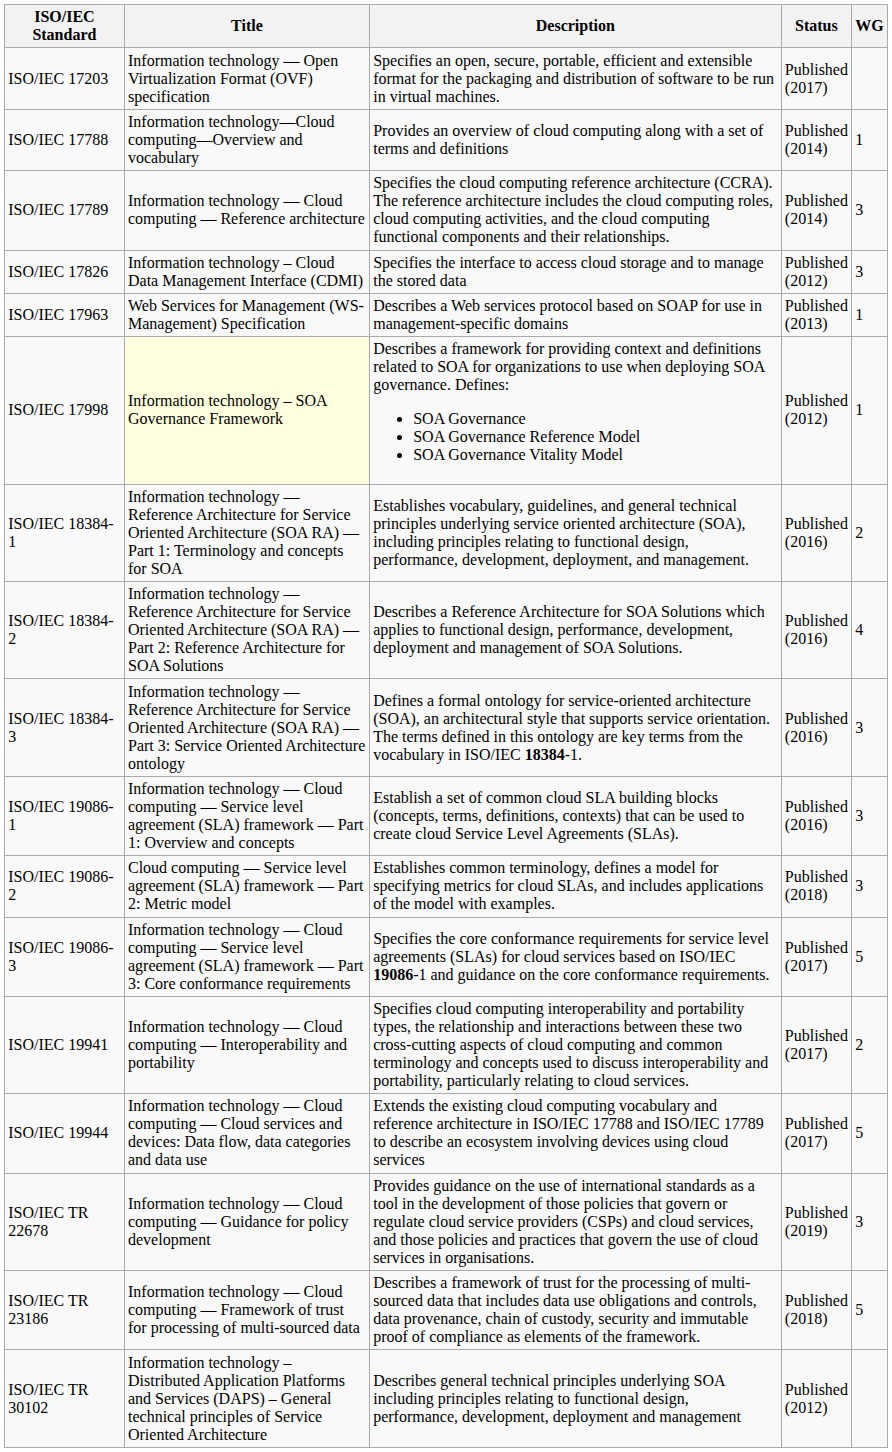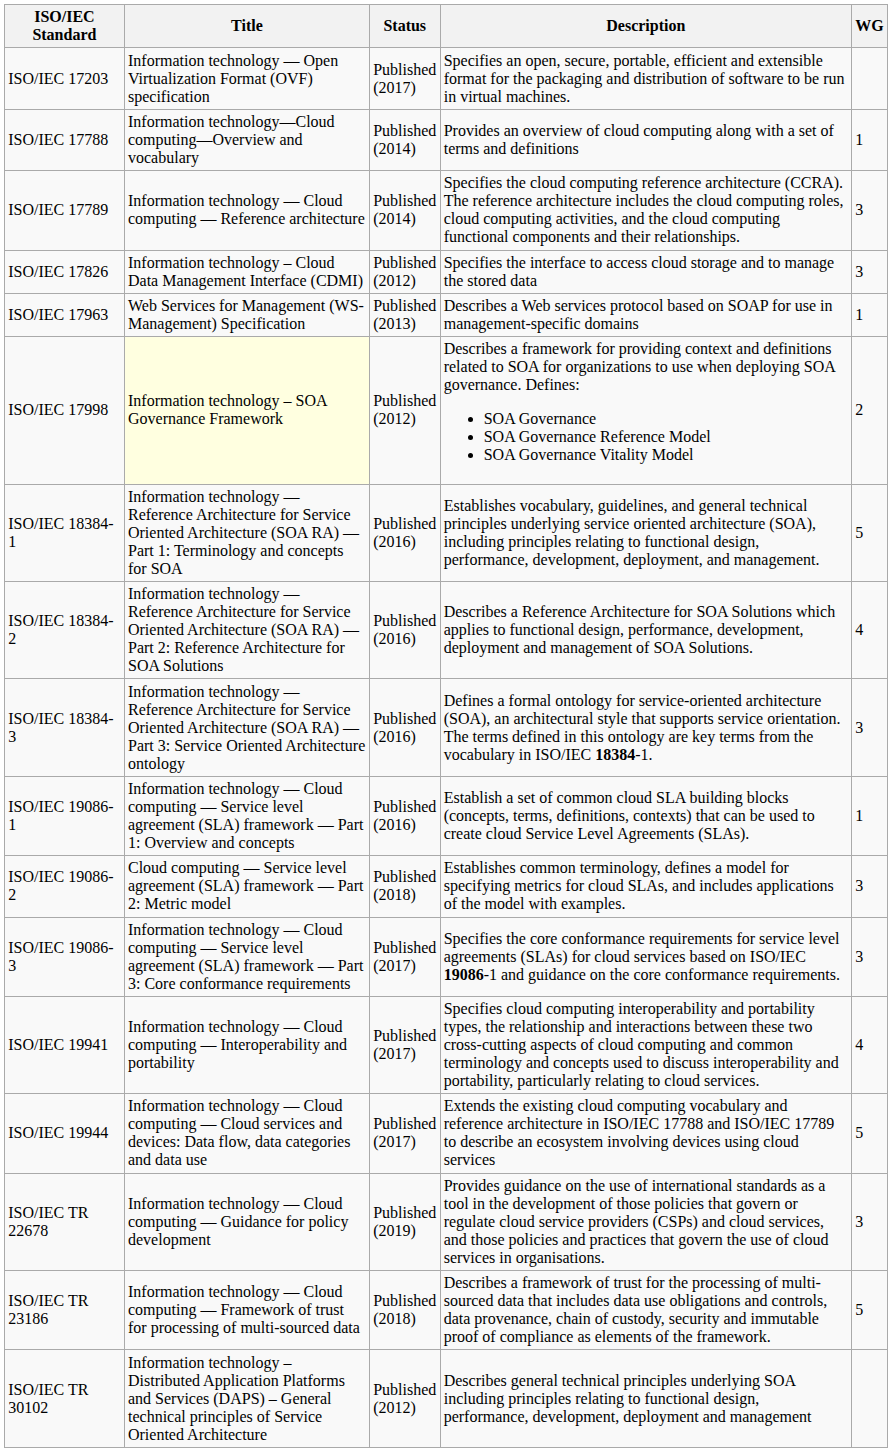columns swapped: Status <-> Description
ISO/IEC 17998 | WG: 1 -> 2
ISO/IEC 18384-1 | WG: 2 -> 5
ISO/IEC 19086-1 | WG: 3 -> 1
ISO/IEC 19086-3 | WG: 5 -> 3
ISO/IEC 19941 | WG: 2 -> 4
